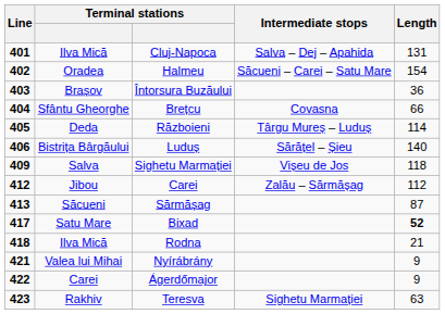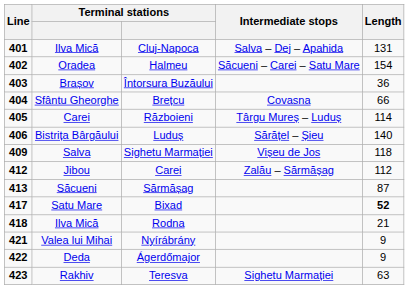Războieni | column 2: Deda -> Carei
Ágerdőmajor | column 2: Carei -> Deda
